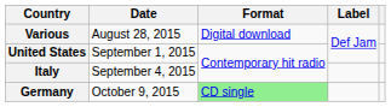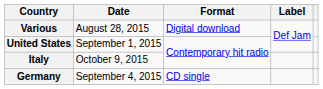Italy | Date: September 4, 2015 -> October 9, 2015
Germany | Date: October 9, 2015 -> September 4, 2015
Germany | Format: lightgreen background -> no background
